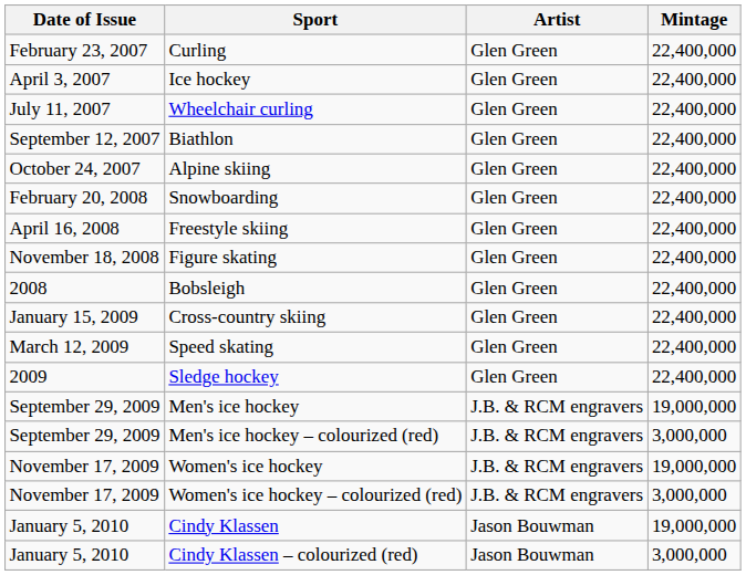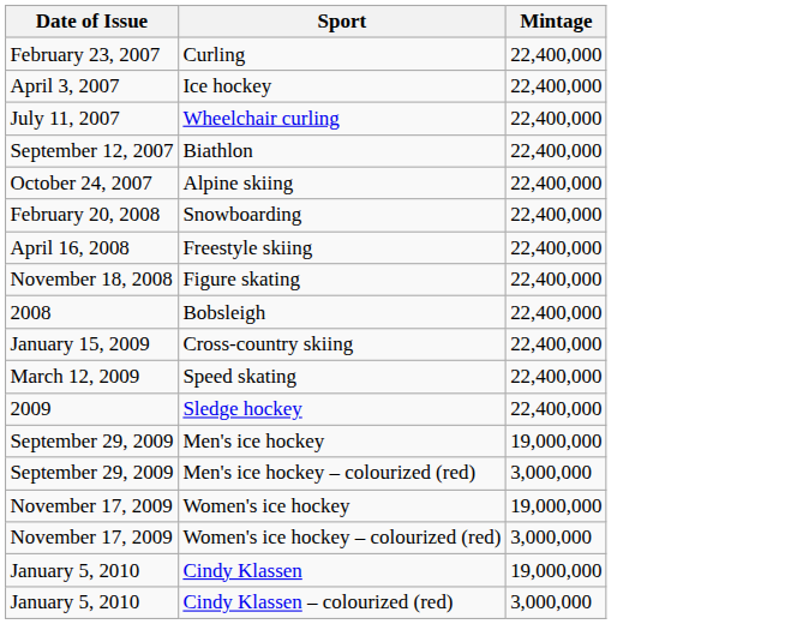- column: Artist | Glen Green | Glen Green | Glen Green | Glen Green | Glen Green | Glen Green | Glen Green | Glen Green | Glen Green | Glen Green | Glen Green | Glen Green | J.B. & RCM engravers | J.B. & RCM engravers | J.B. & RCM engravers | J.B. & RCM engravers | Jason Bouwman | Jason Bouwman
